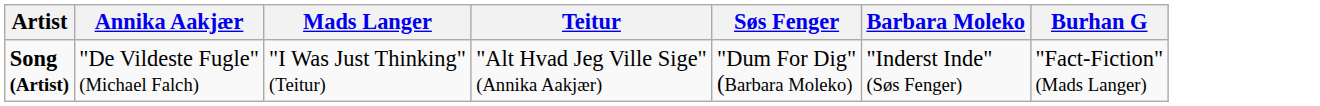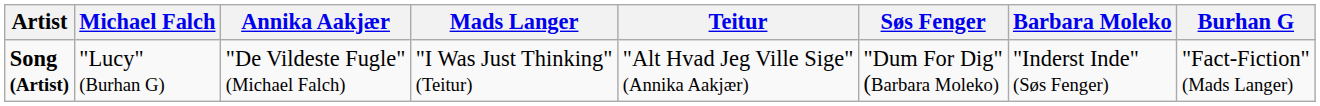+ column: Michael Falch | "Lucy" (Burhan G)
